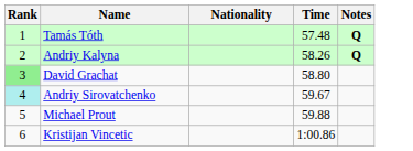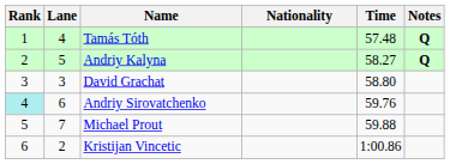+ column: Lane | 4 | 5 | 3 | 6 | 7 | 2
Andriy Kalyna | Time: 58.26 -> 58.27
David Grachat | Rank: lightgreen background -> no background
Andriy Sirovatchenko | Time: 59.67 -> 59.76
